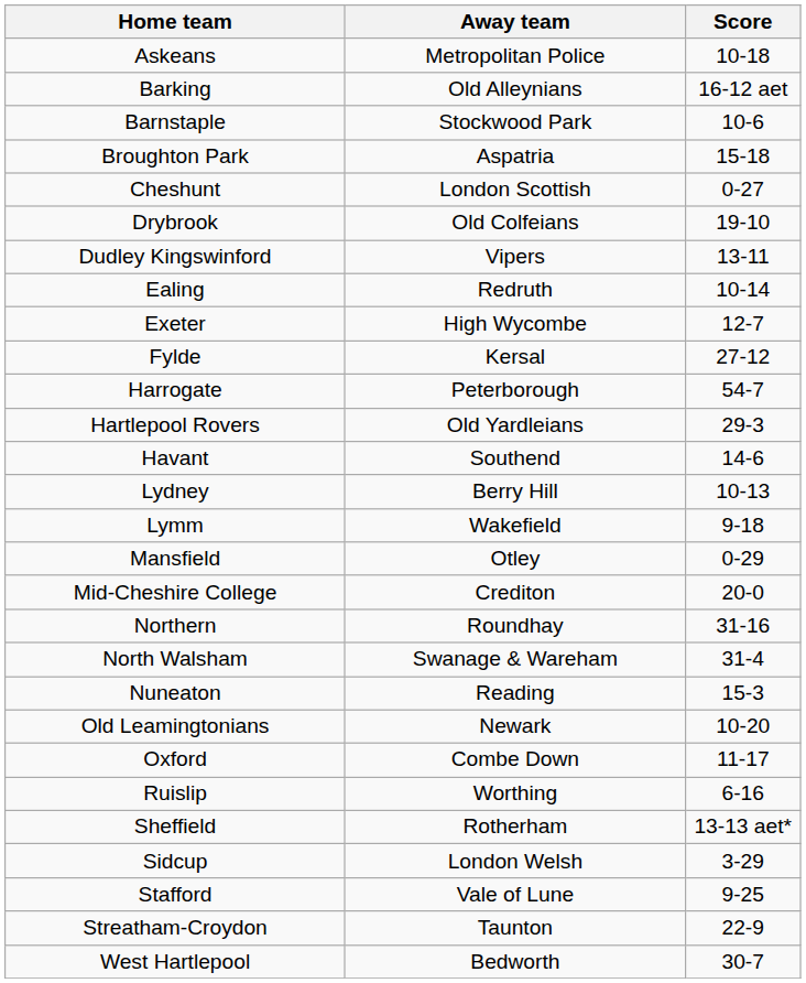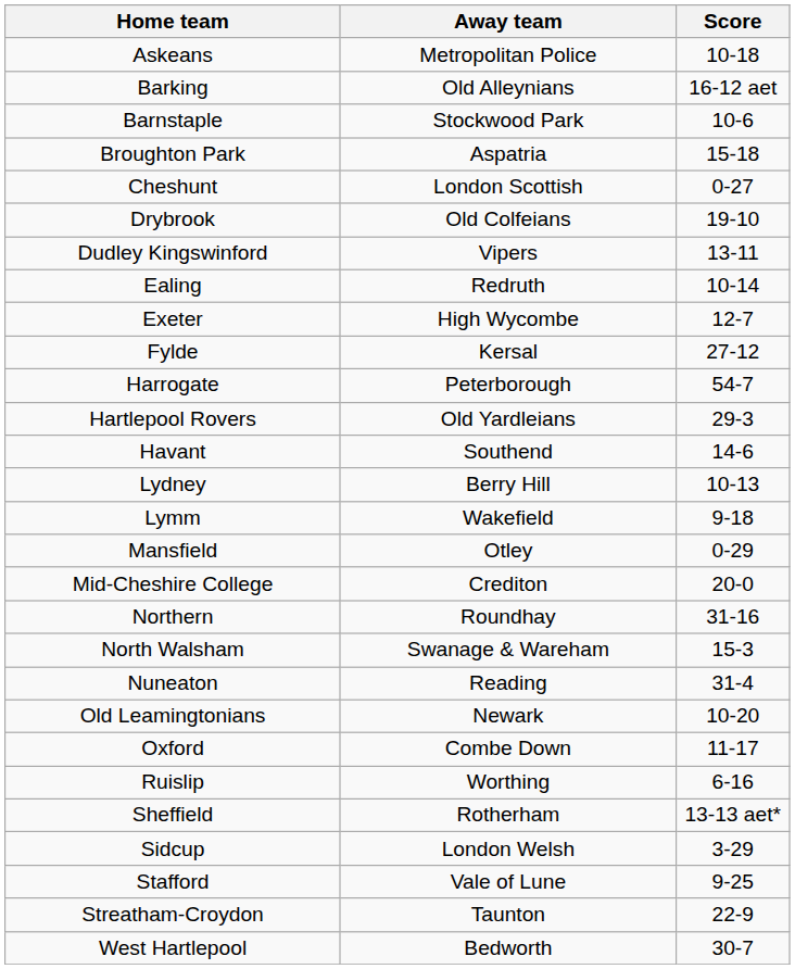North Walsham | Score: 31-4 -> 15-3
Nuneaton | Score: 15-3 -> 31-4
